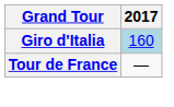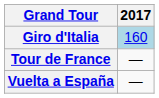+ row: Vuelta a España | —
